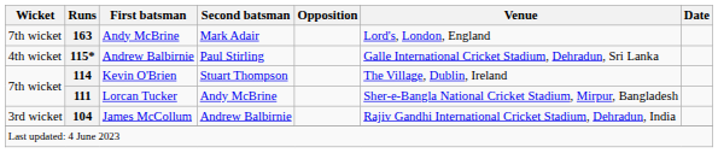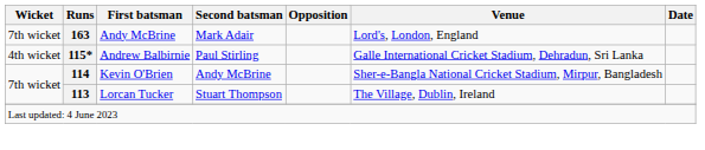Kevin O'Brien | Second batsman: Stuart Thompson -> Andy McBrine
Kevin O'Brien | Venue: The Village, Dublin, Ireland -> Sher-e-Bangla National Cricket Stadium, Mirpur, Bangladesh
Lorcan Tucker | Runs: 111 -> 113
Lorcan Tucker | Second batsman: Andy McBrine -> Stuart Thompson
Lorcan Tucker | Venue: Sher-e-Bangla National Cricket Stadium, Mirpur, Bangladesh -> The Village, Dublin, Ireland
- row: 3rd wicket | 104 | James McCollum | Andrew Balbirnie | Rajiv Gandhi International Cricket Stadium, Dehradun, India
